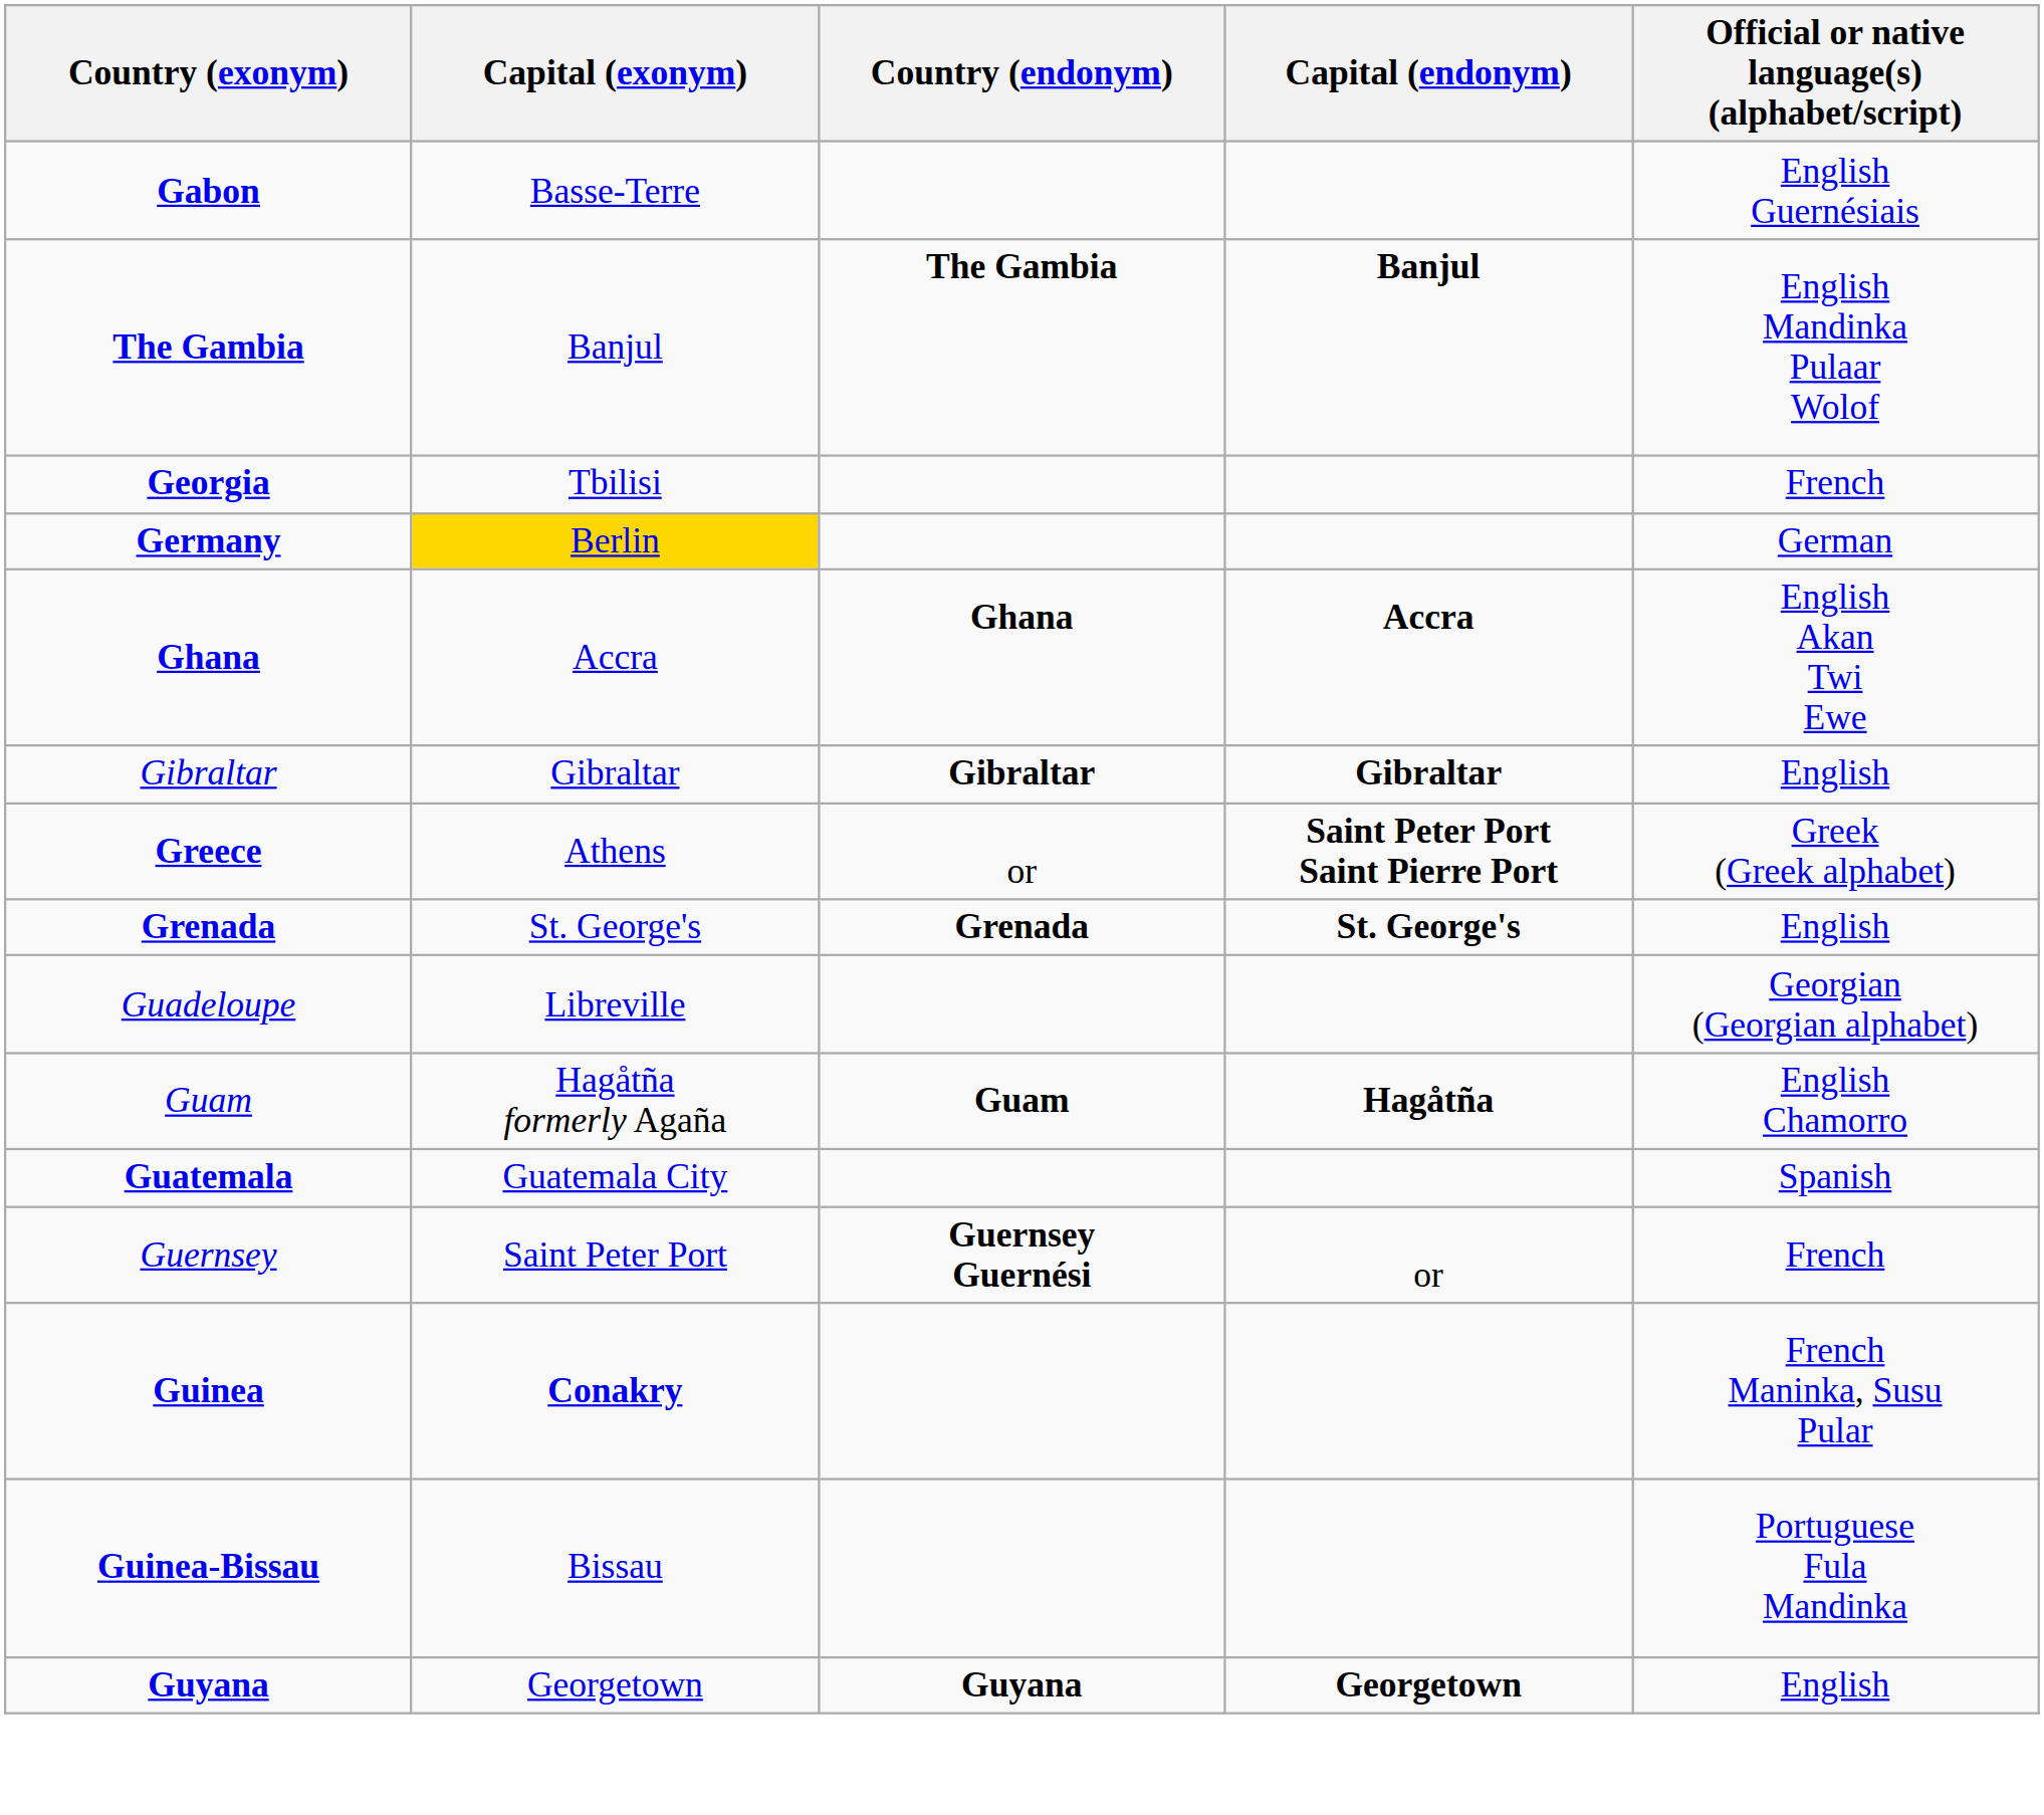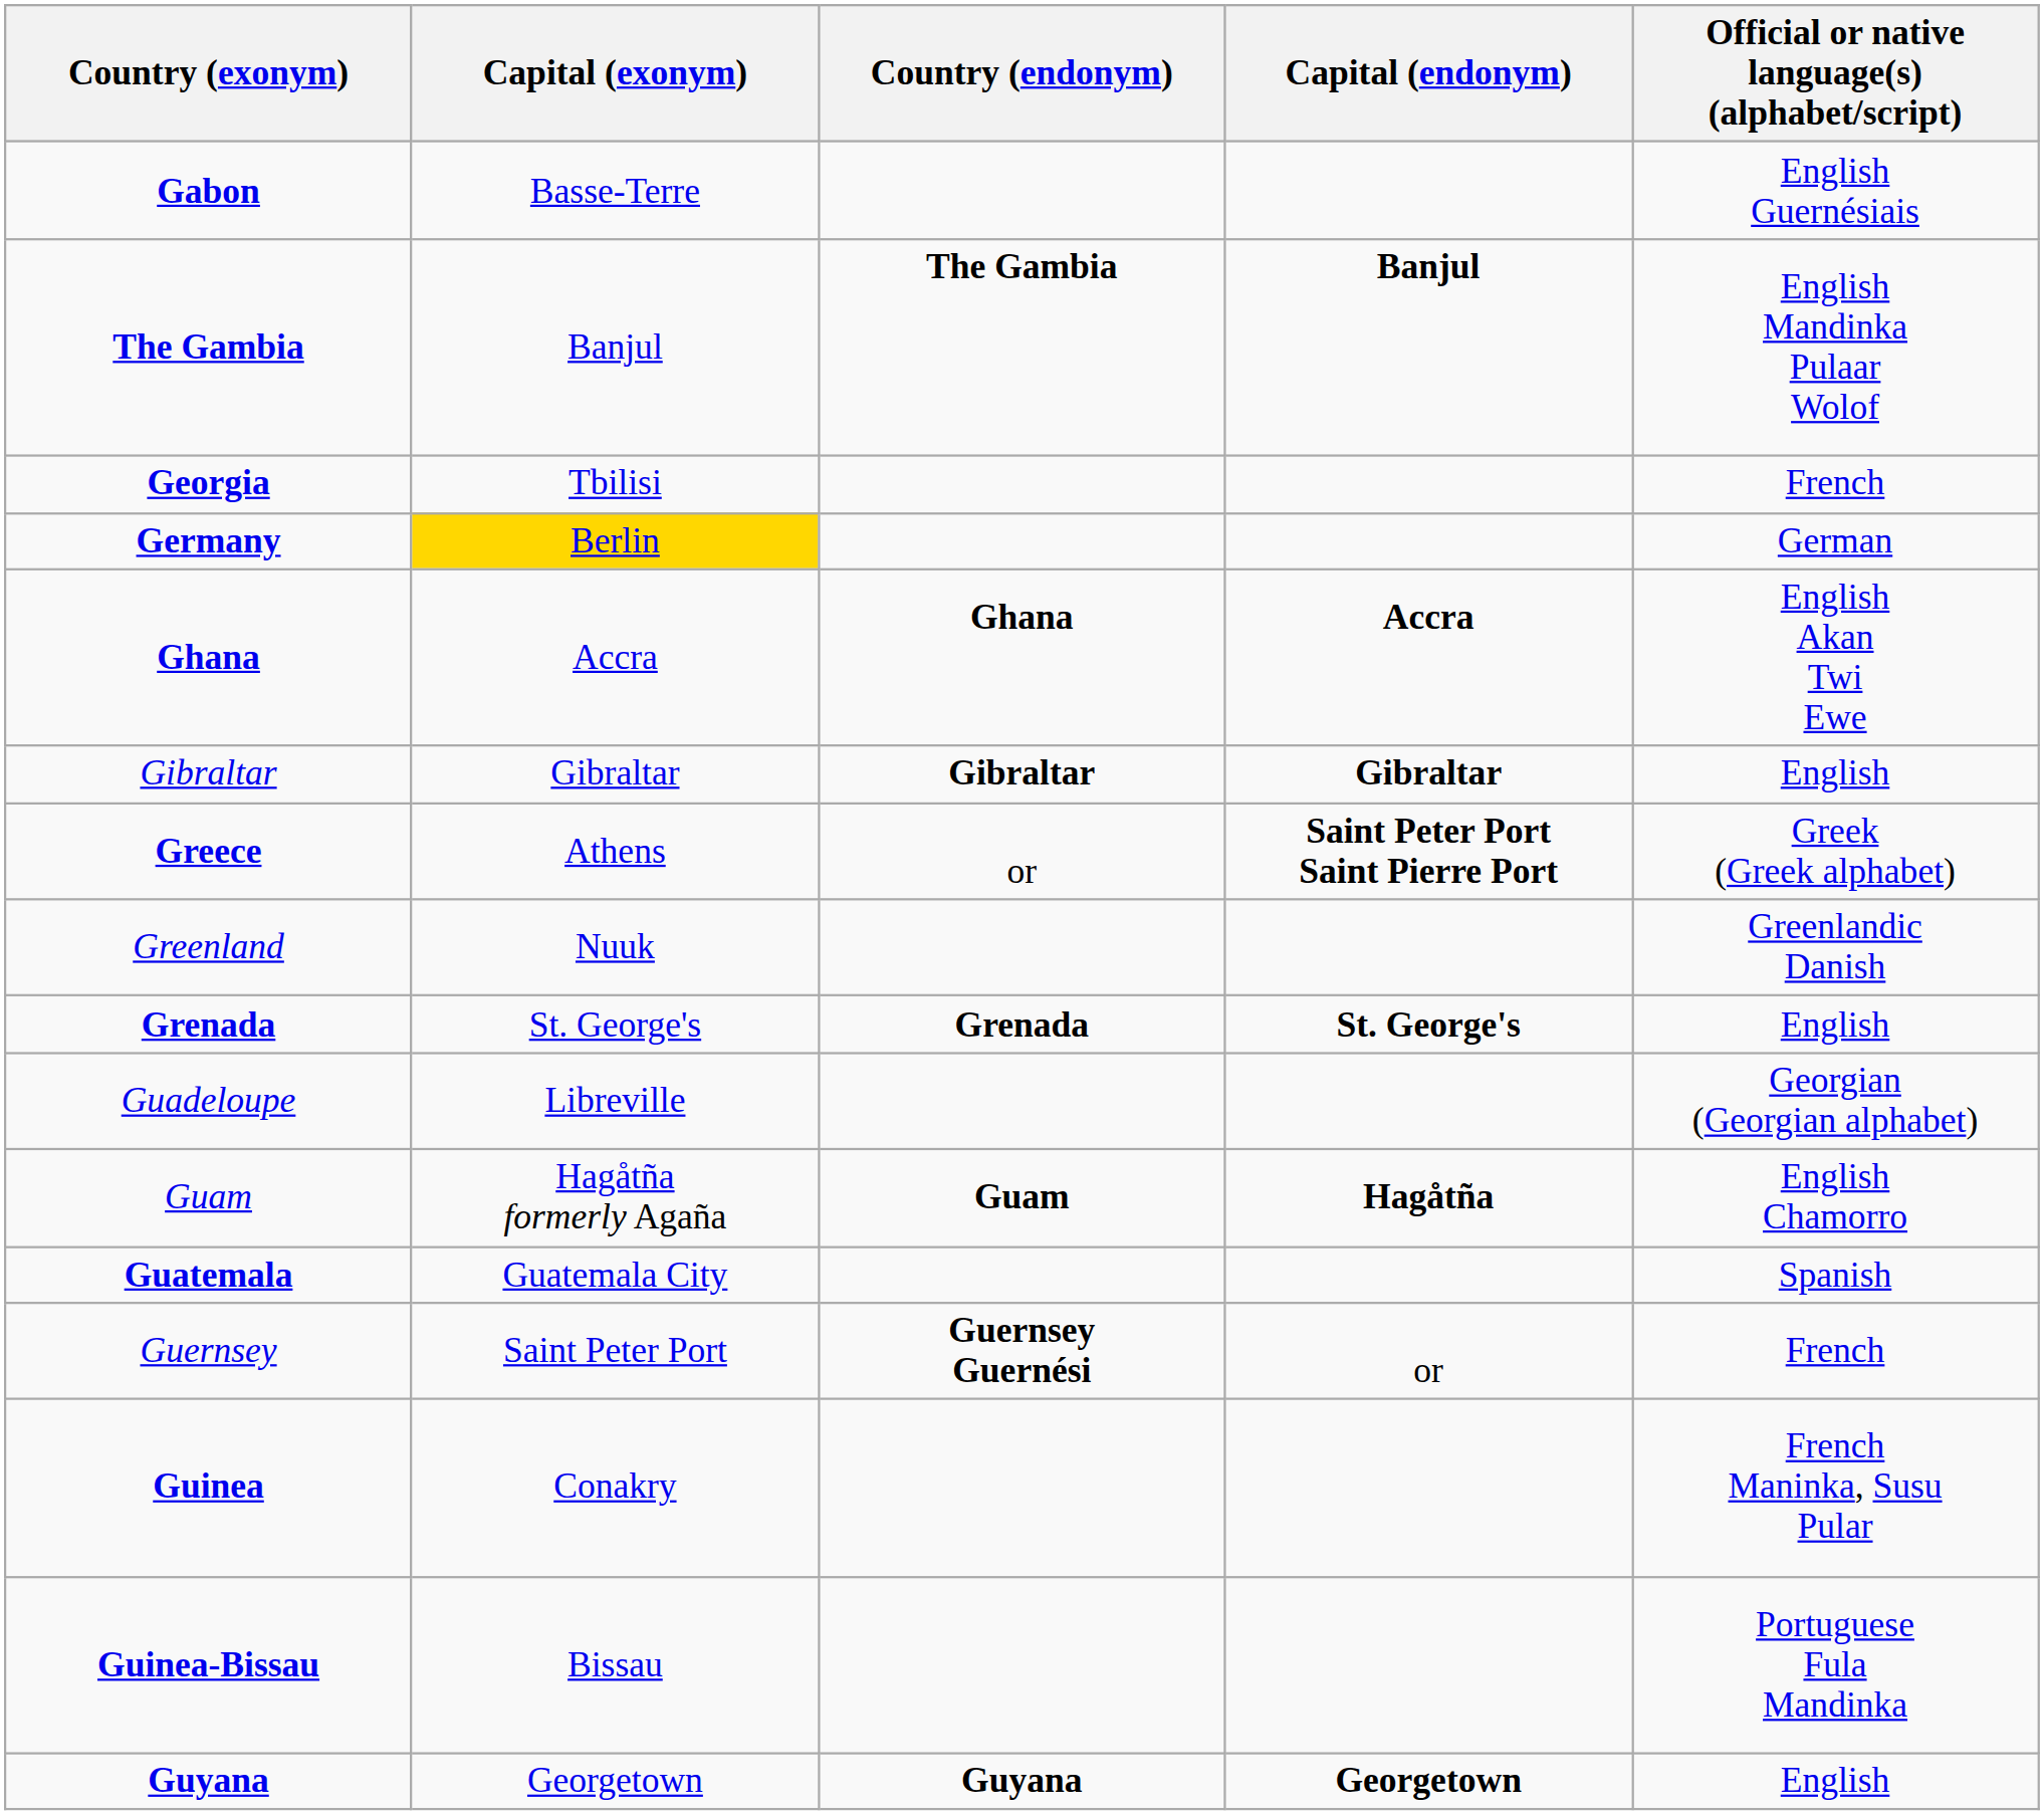+ row: Greenland | Nuuk | Greenlandic Danish
Guinea | Capital (exonym): bold -> normal
